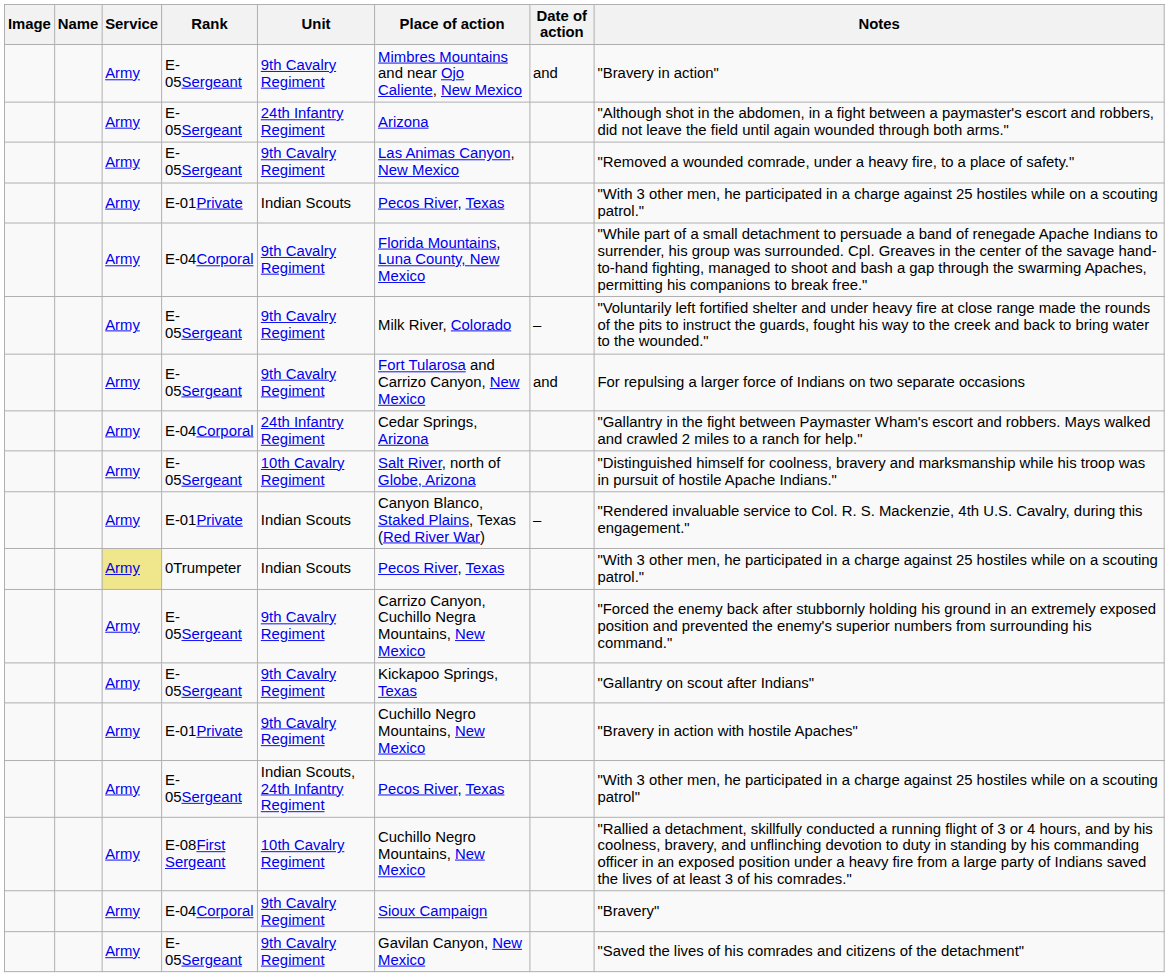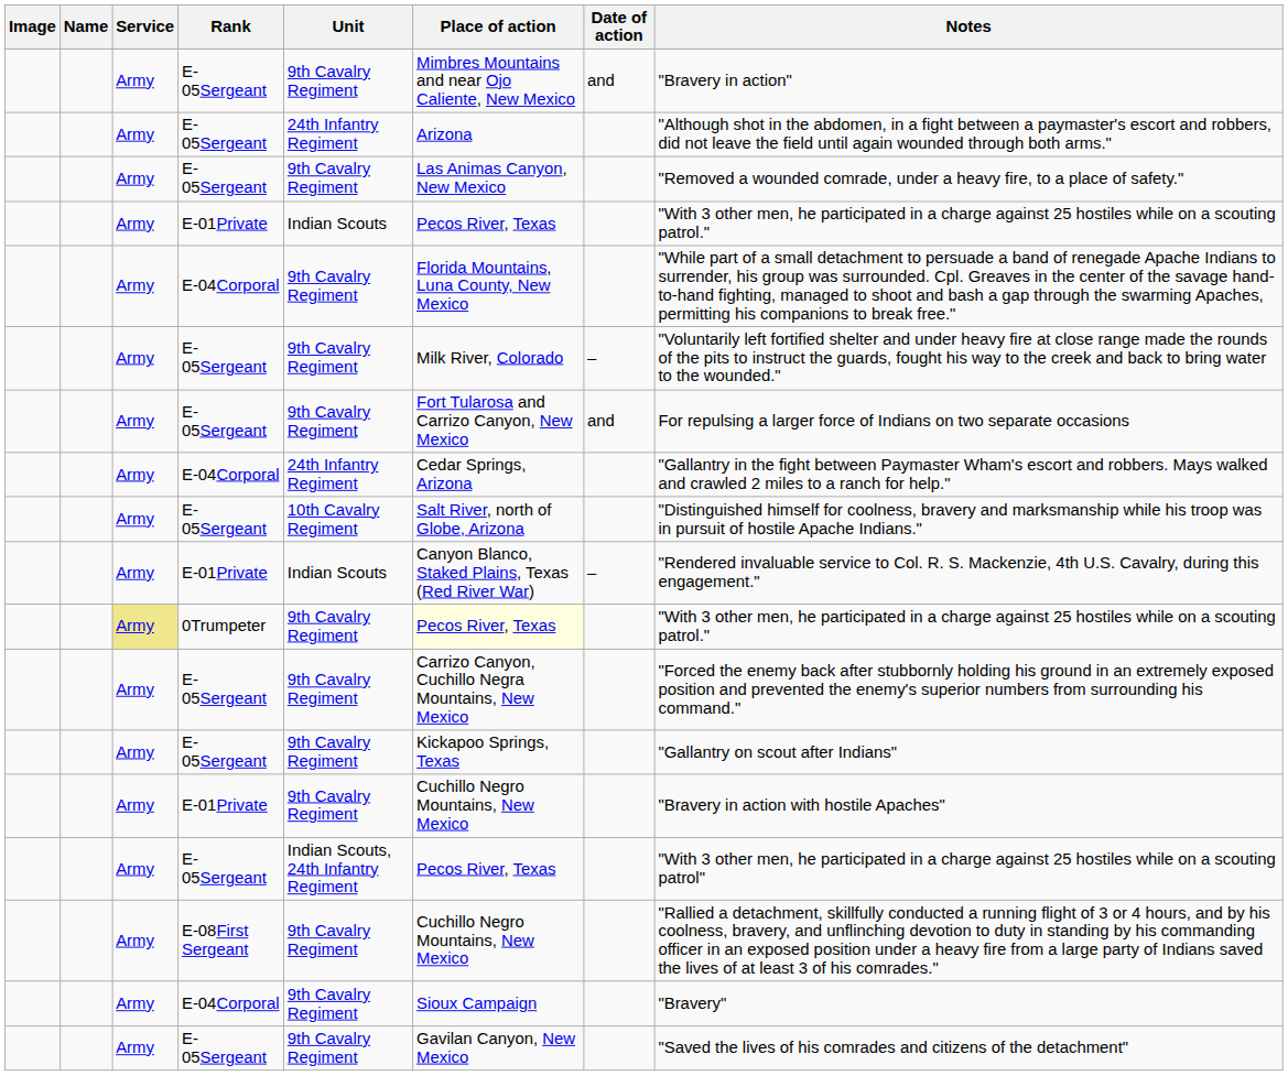0Trumpeter | Unit: Indian Scouts -> 9th Cavalry Regiment
0Trumpeter | Place of action: no background -> lightyellow background
E-08First Sergeant | Unit: 10th Cavalry Regiment -> 9th Cavalry Regiment
